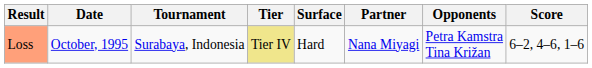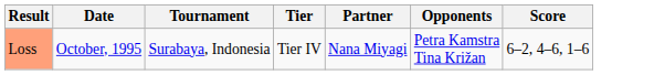- column: Surface | Hard
Loss | Tier: khaki background -> no background
